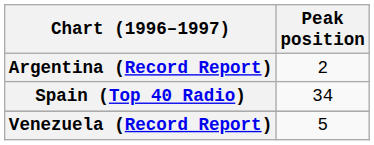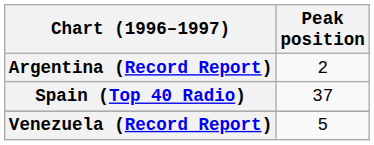Spain (Top 40 Radio) | Peak position: 34 -> 37
